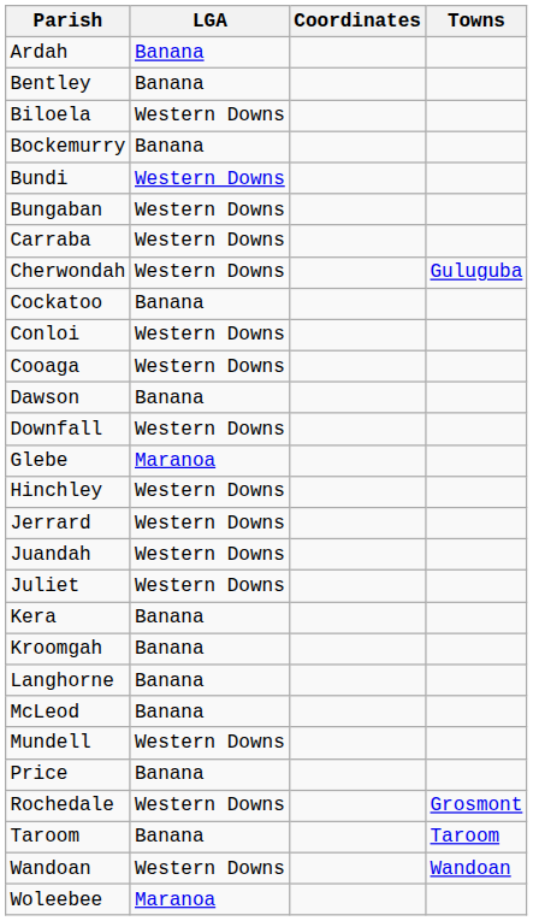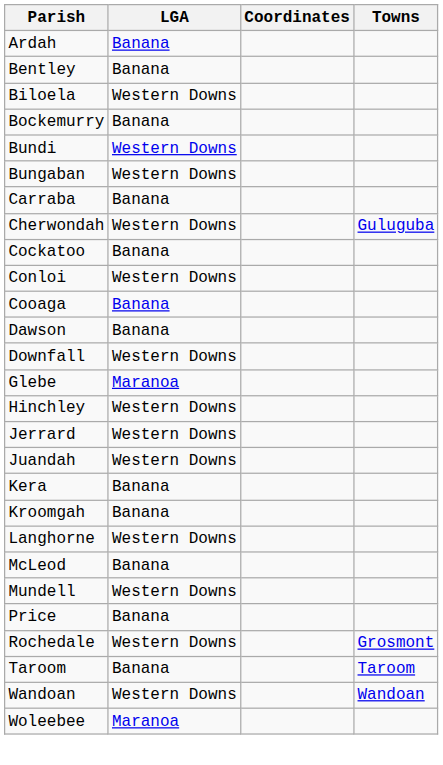Carraba | LGA: Western Downs -> Banana
Cooaga | LGA: Western Downs -> Banana
- row: Juliet | Western Downs
Langhorne | LGA: Banana -> Western Downs
